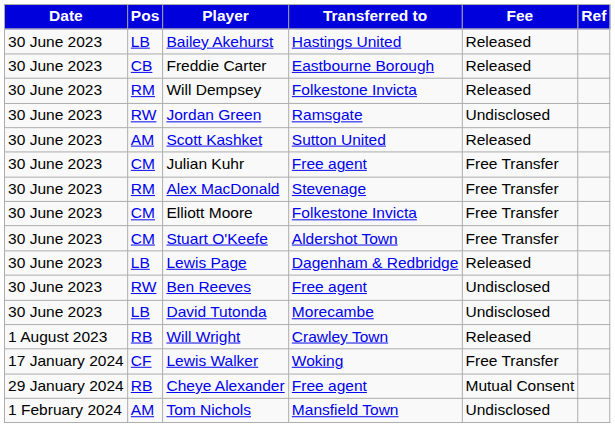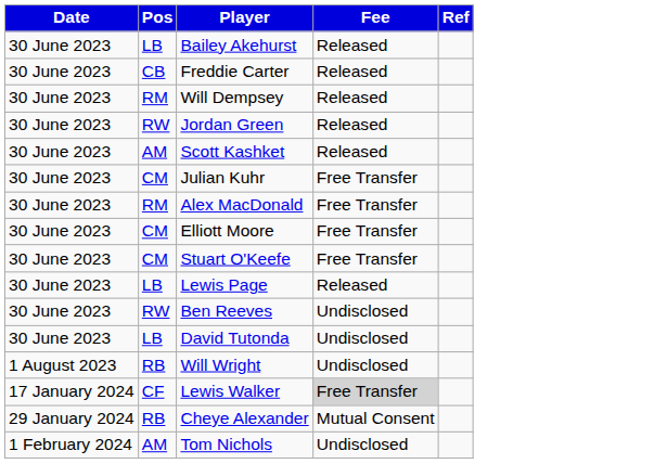- column: Transferred to | Hastings United | Eastbourne Borough | Folkestone Invicta | Ramsgate | Sutton United | Free agent | Stevenage | Folkestone Invicta | Aldershot Town | Dagenham & Redbridge | Free agent | Morecambe | Crawley Town | Woking | Free agent | Mansfield Town
Jordan Green | Fee: Undisclosed -> Released
Will Wright | Fee: Released -> Undisclosed
Lewis Walker | Fee: no background -> lightgrey background
